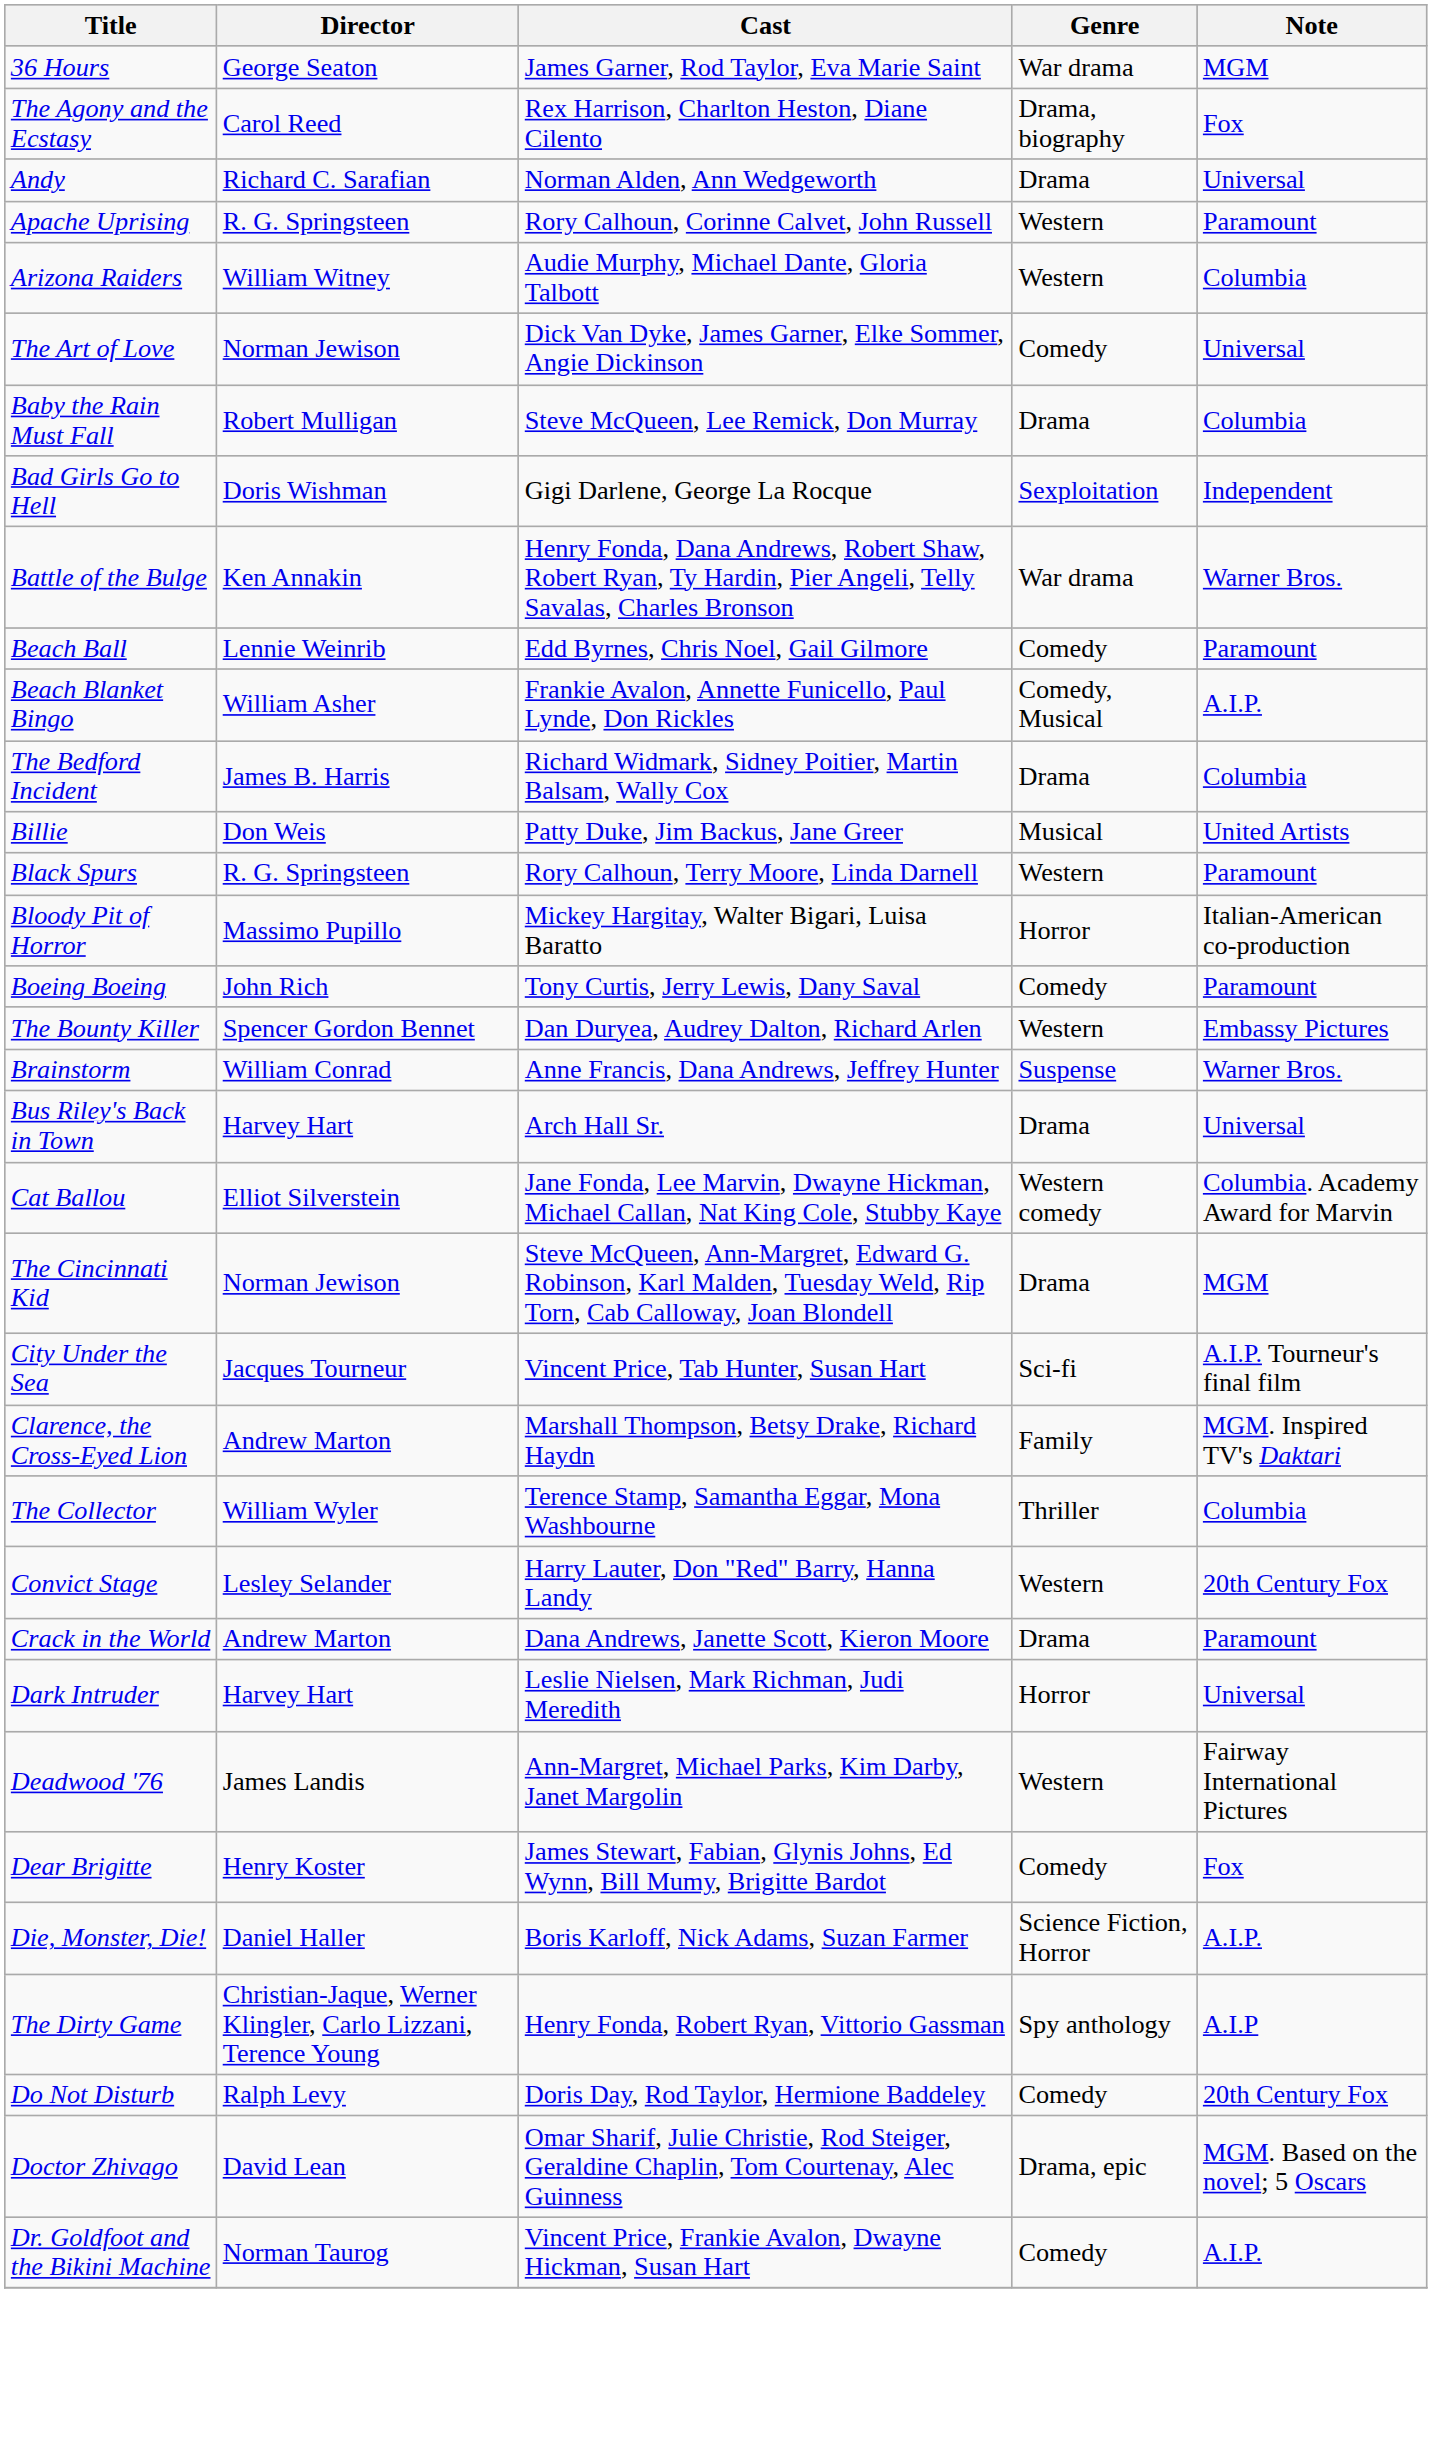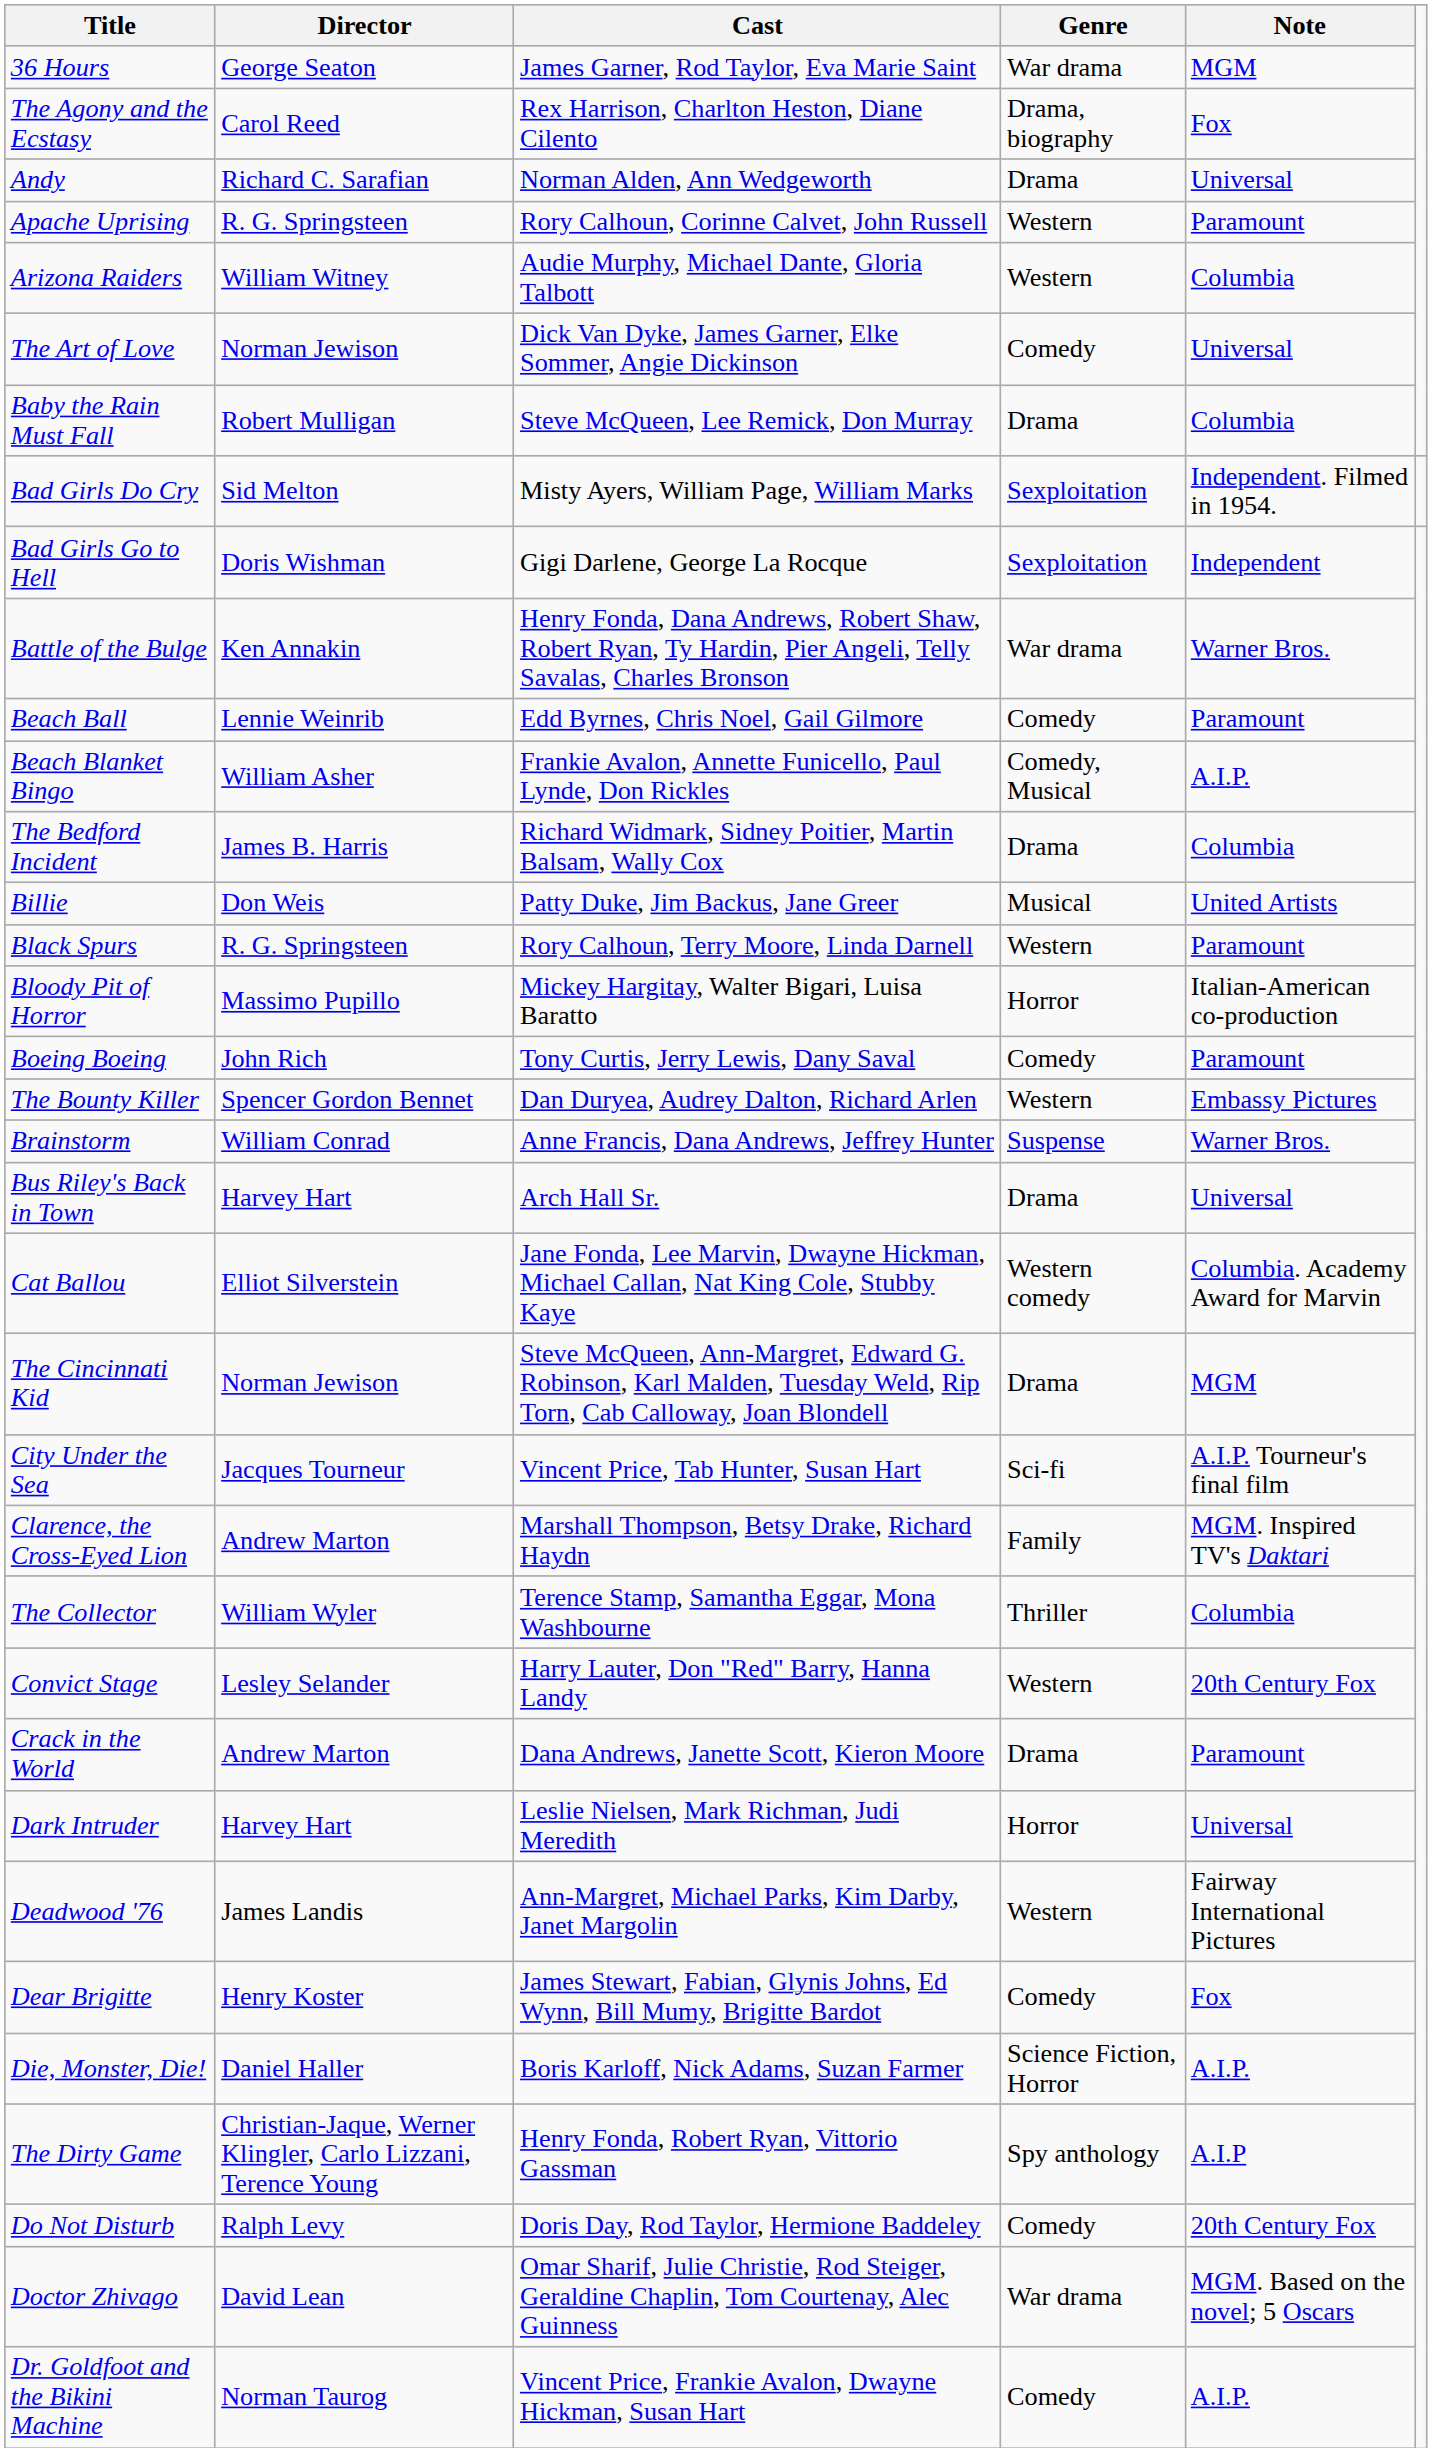+ row: Bad Girls Do Cry | Sid Melton | Misty Ayers, William Page, William Marks | Sexploitation | Independent. Filmed in 1954.
Doctor Zhivago | Genre: Drama, epic -> War drama
